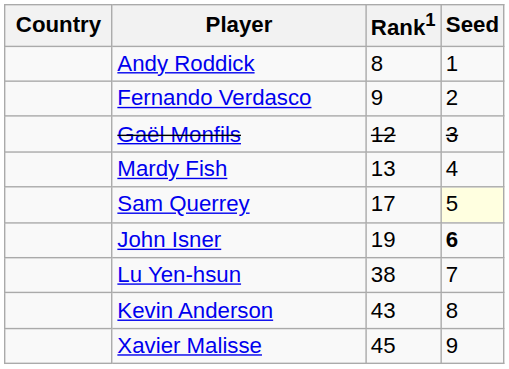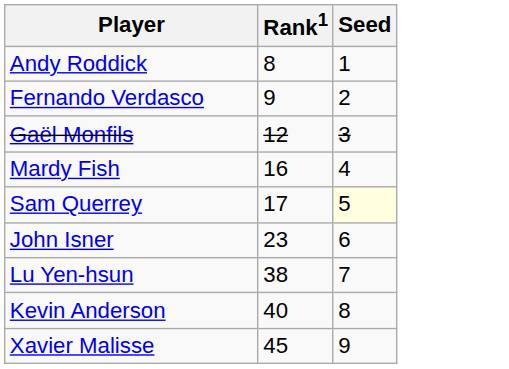- column: Country
Mardy Fish | Rank1: 13 -> 16
John Isner | Rank1: 19 -> 23
John Isner | Seed: bold -> normal
Kevin Anderson | Rank1: 43 -> 40
